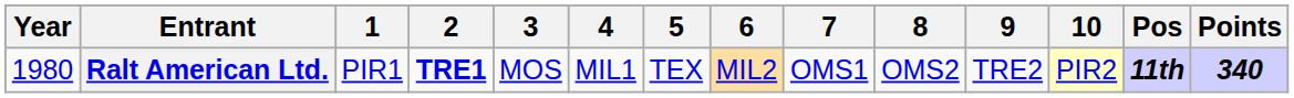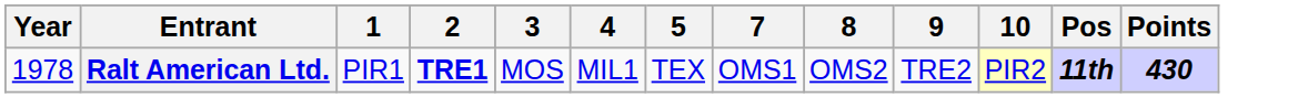- column: 6 | MIL2
Ralt American Ltd. | Year: 1980 -> 1978
Ralt American Ltd. | Points: 340 -> 430
